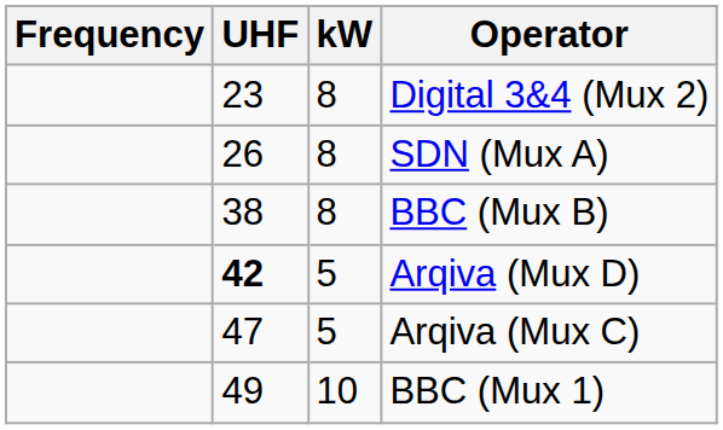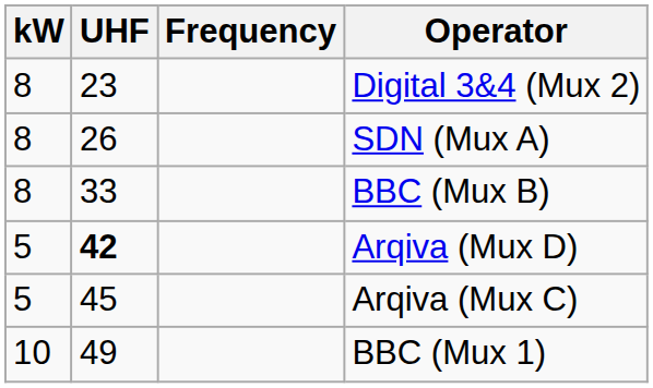columns swapped: Frequency <-> kW
BBC (Mux B) | UHF: 38 -> 33
Arqiva (Mux C) | UHF: 47 -> 45
